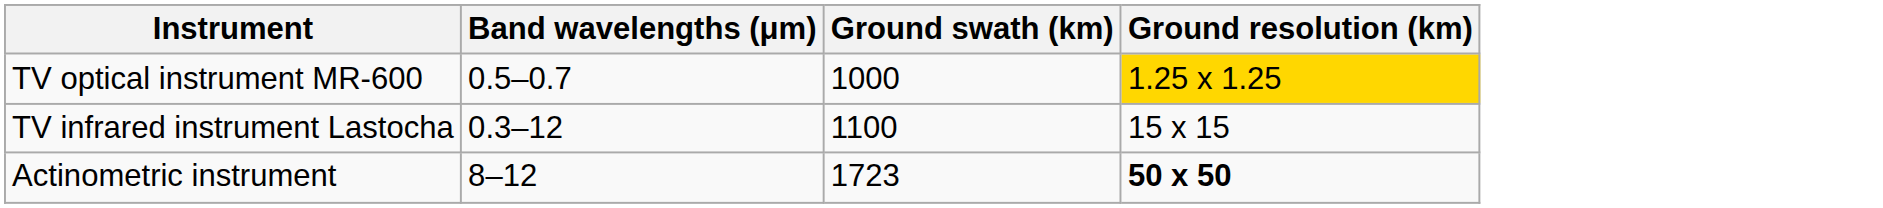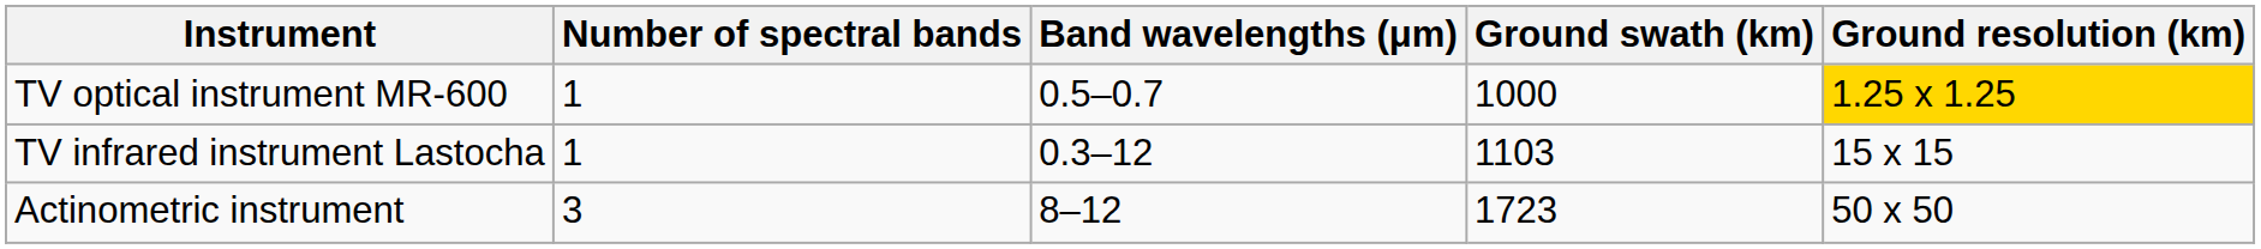+ column: Number of spectral bands | 1 | 1 | 3
TV infrared instrument Lastocha | Ground swath (km): 1100 -> 1103
Actinometric instrument | Ground resolution (km): bold -> normal
